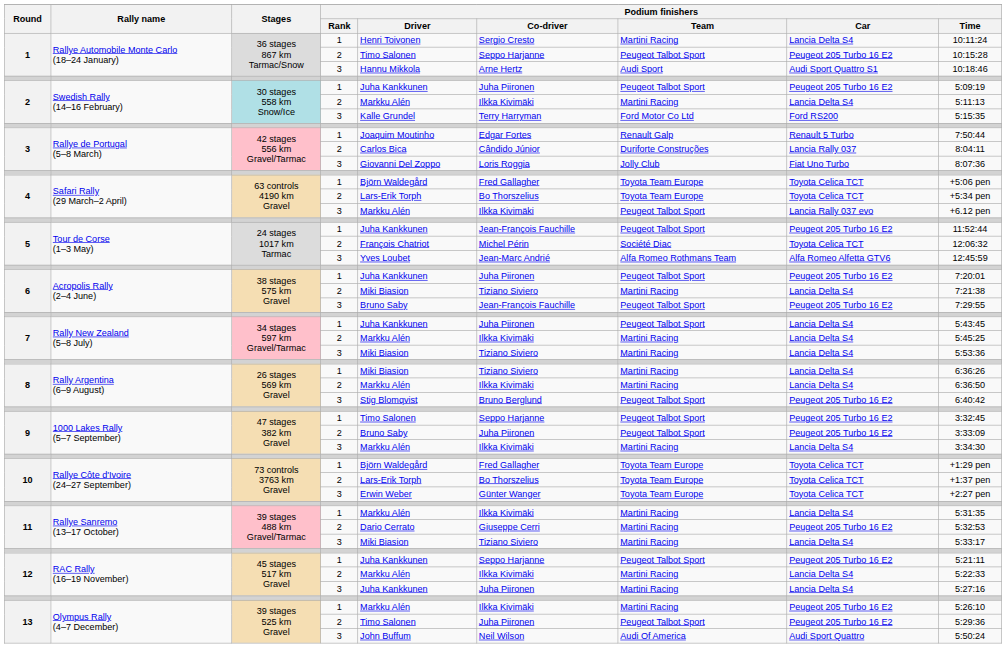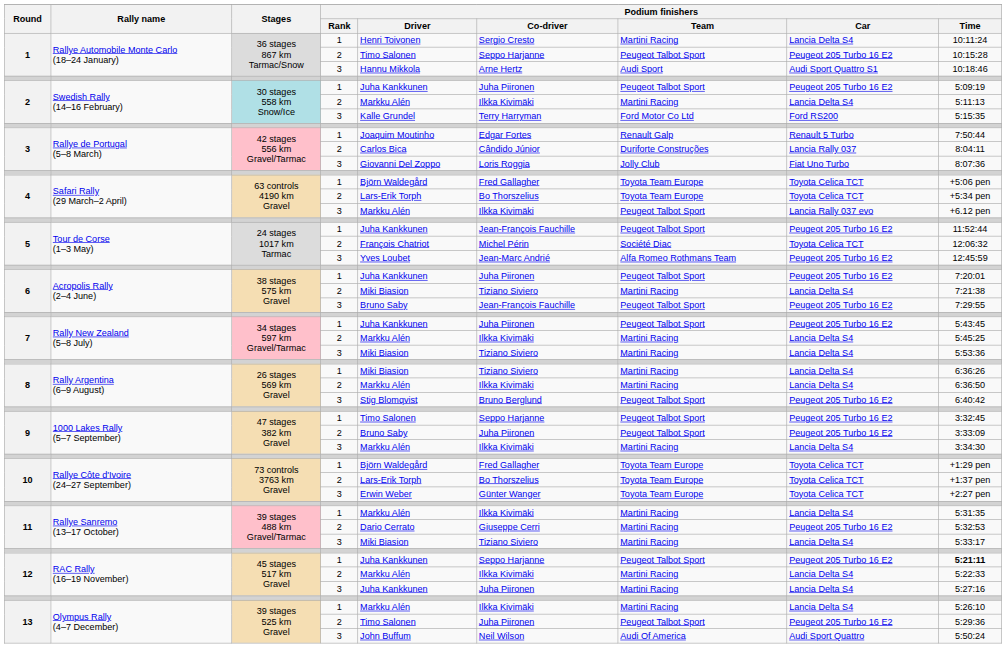5 / 3 | Podium finishers / Car: Alfa Romeo Alfetta GTV6 -> Peugeot 205 Turbo 16 E2
7 / 1 | Podium finishers / Car: Lancia Delta S4 -> Peugeot 205 Turbo 16 E2
12 / 1 | Podium finishers / Time: normal -> bold
13 / 1 | Podium finishers / Car: Peugeot 205 Turbo 16 E2 -> Lancia Delta S4
